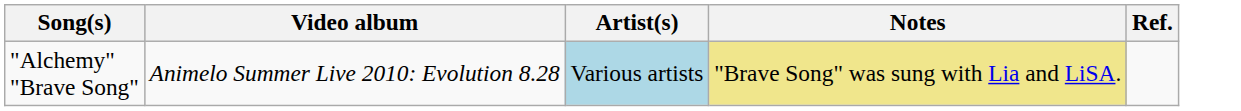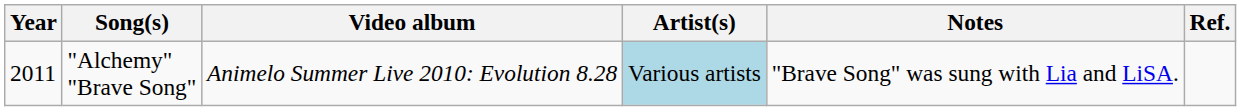+ column: Year | 2011
"Alchemy" "Brave Song" | Notes: khaki background -> no background
